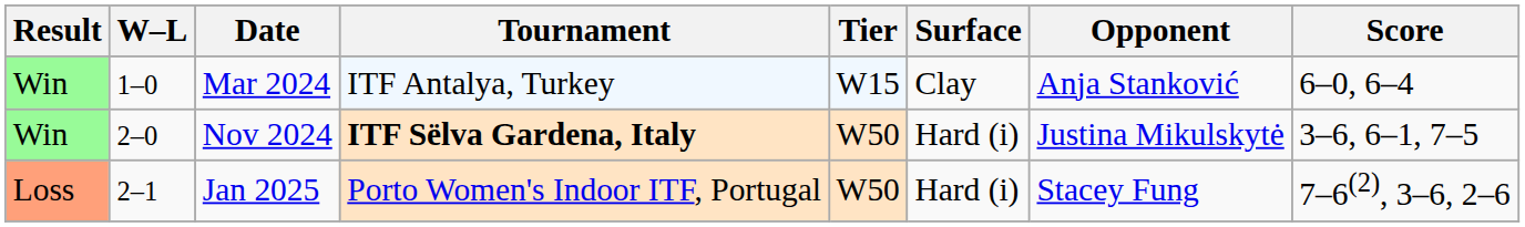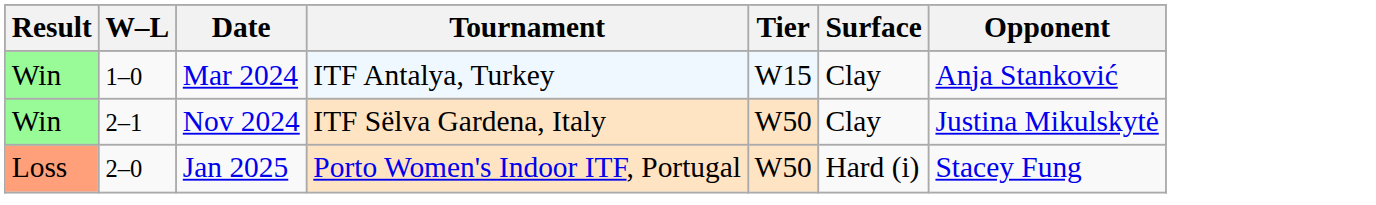- column: Score | 6–0, 6–4 | 3–6, 6–1, 7–5 | 7–6(2), 3–6, 2–6
Nov 2024 | W–L: 2–0 -> 2–1
Nov 2024 | Tournament: bold -> normal
Nov 2024 | Surface: Hard (i) -> Clay
Jan 2025 | W–L: 2–1 -> 2–0
